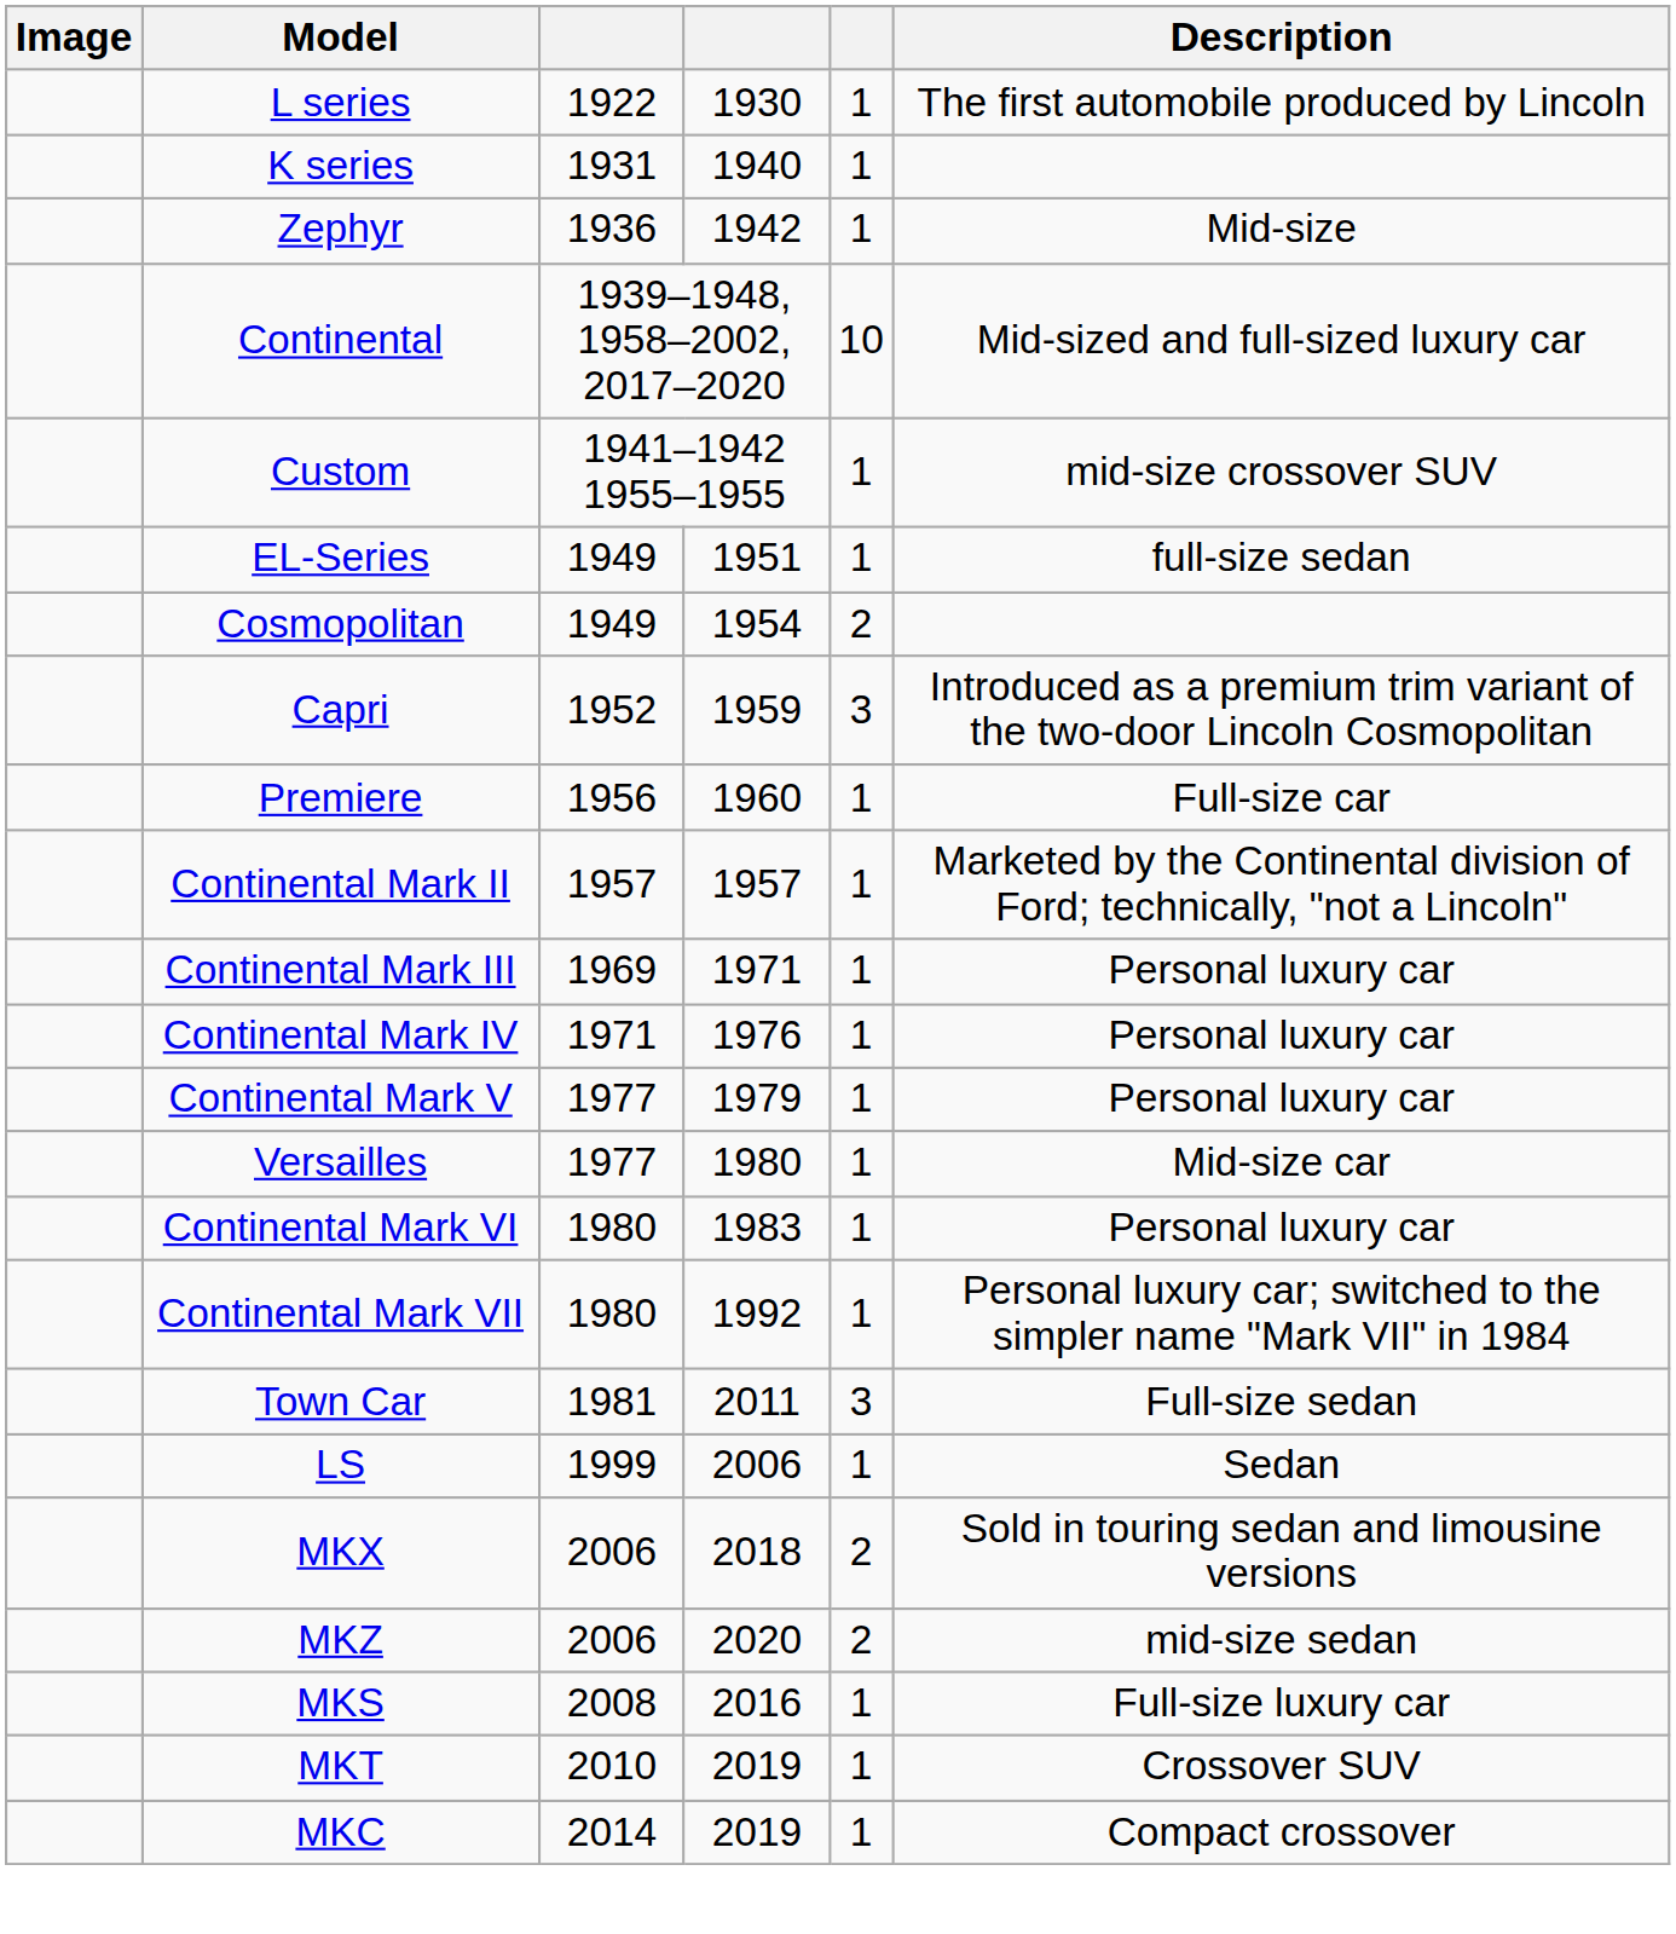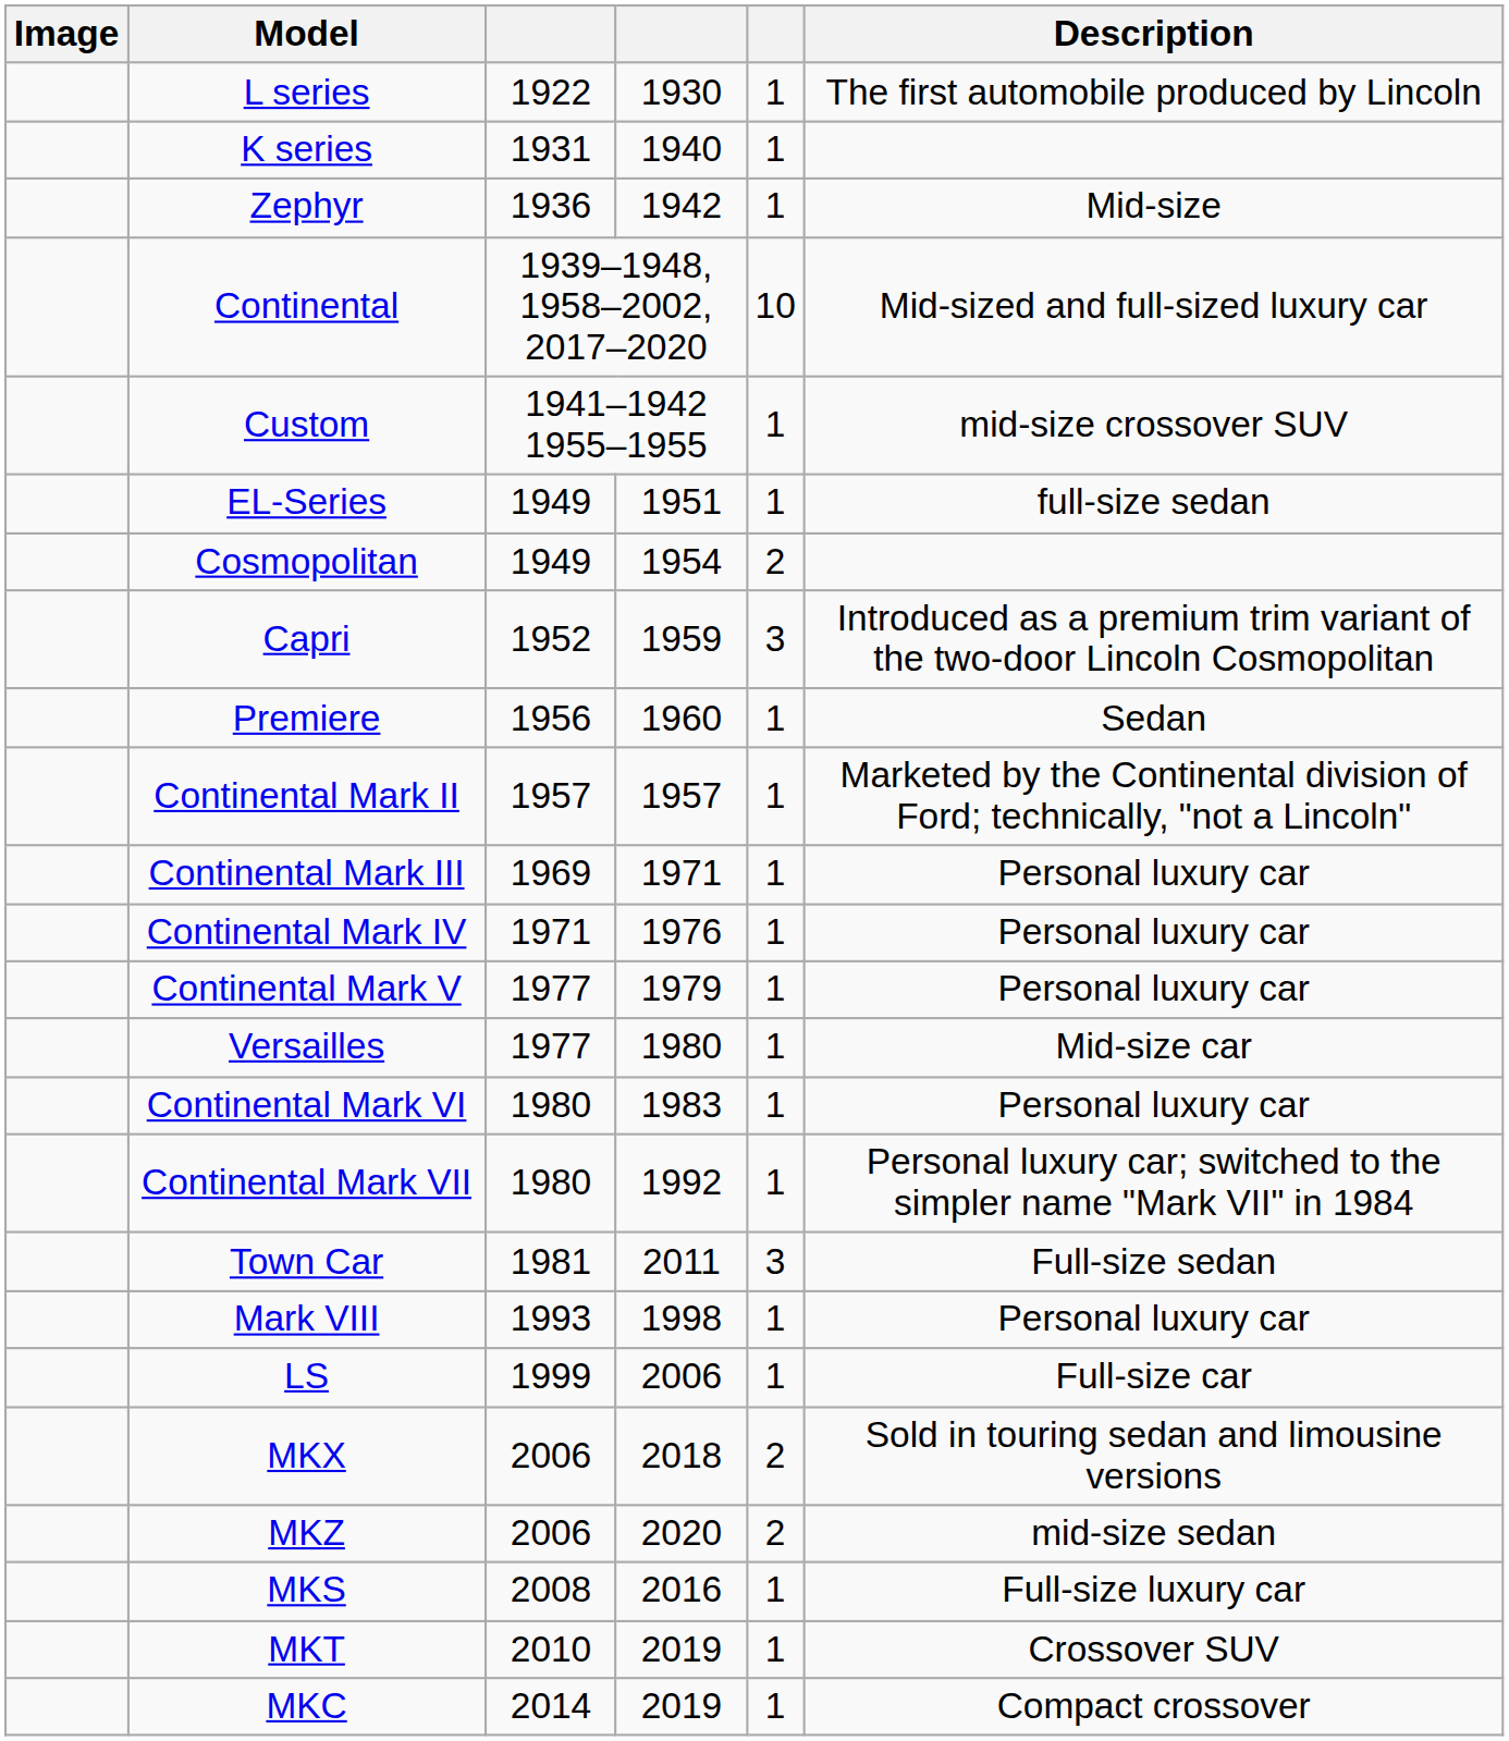Premiere | Description: Full-size car -> Sedan
+ row: Mark VIII | 1993 | 1998 | 1 | Personal luxury car
LS | Description: Sedan -> Full-size car
